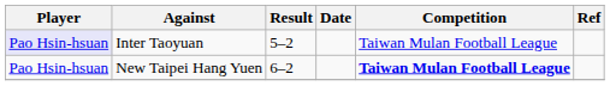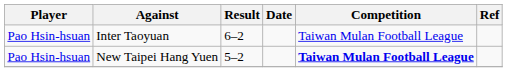Inter Taoyuan | Player: lavender background -> no background
Inter Taoyuan | Result: 5–2 -> 6–2
New Taipei Hang Yuen | Result: 6–2 -> 5–2
